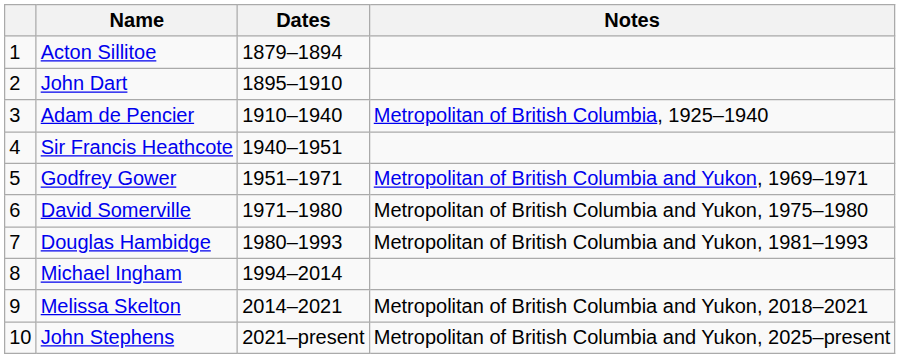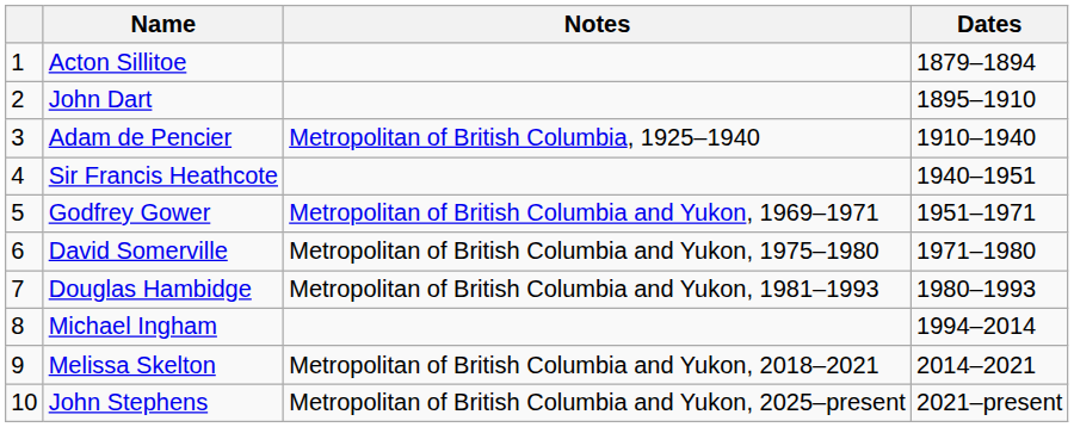columns swapped: Dates <-> Notes
